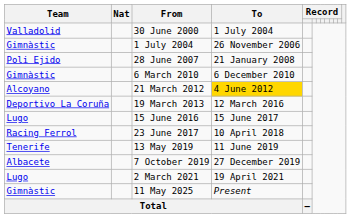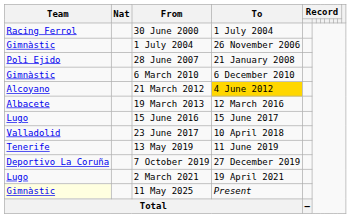30 June 2000 | Team: Valladolid -> Racing Ferrol
19 March 2013 | Team: Deportivo La Coruña -> Albacete
23 June 2017 | Team: Racing Ferrol -> Valladolid
7 October 2019 | Team: Albacete -> Deportivo La Coruña
11 May 2025 | Team: no background -> lightyellow background
